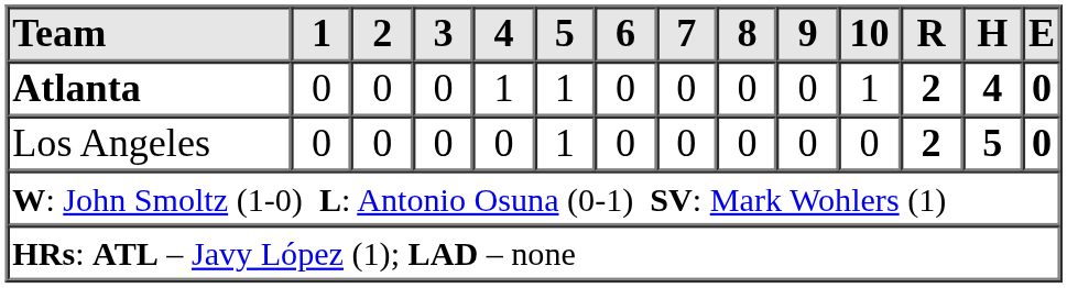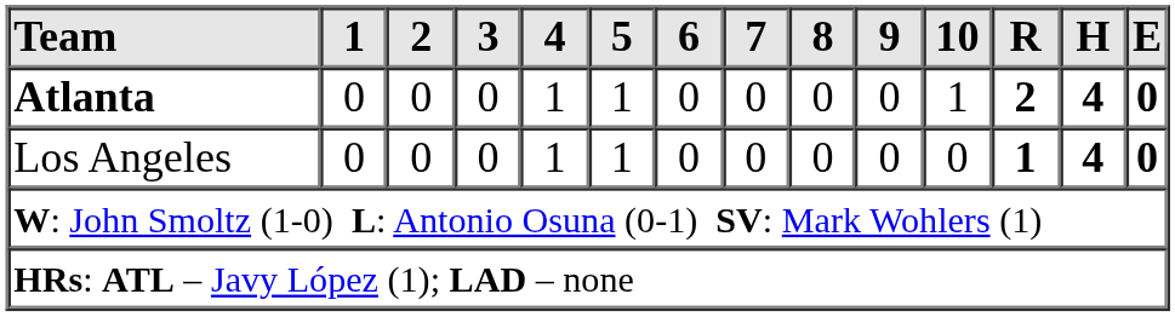Los Angeles | 4: 0 -> 1
Los Angeles | R: 2 -> 1
Los Angeles | H: 5 -> 4
